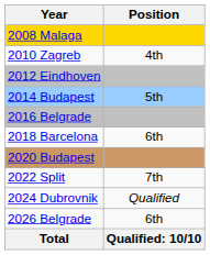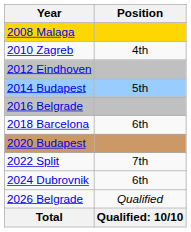2024 Dubrovnik | Position: Qualified -> 6th
2026 Belgrade | Position: 6th -> Qualified
